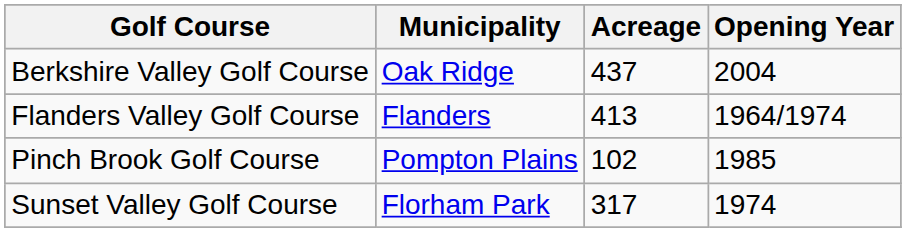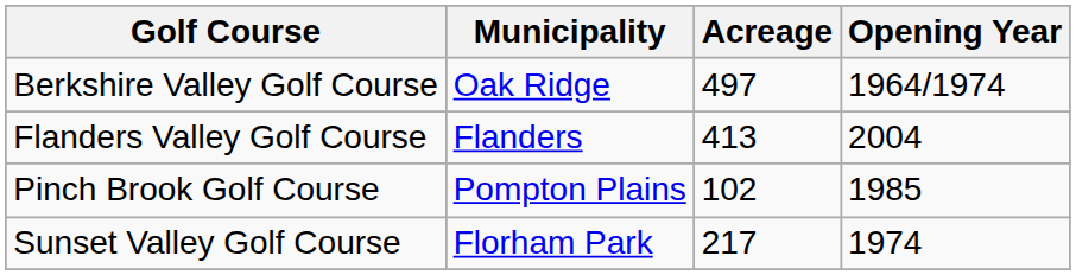Berkshire Valley Golf Course | Acreage: 437 -> 497
Berkshire Valley Golf Course | Opening Year: 2004 -> 1964/1974
Flanders Valley Golf Course | Opening Year: 1964/1974 -> 2004
Sunset Valley Golf Course | Acreage: 317 -> 217
